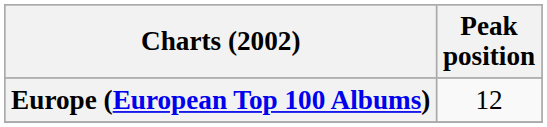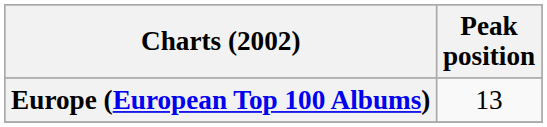Europe (European Top 100 Albums) | Peak position: 12 -> 13
